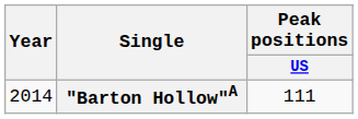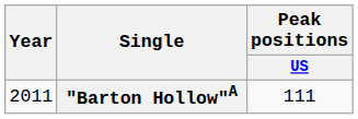"Barton Hollow"A | Year: 2014 -> 2011
